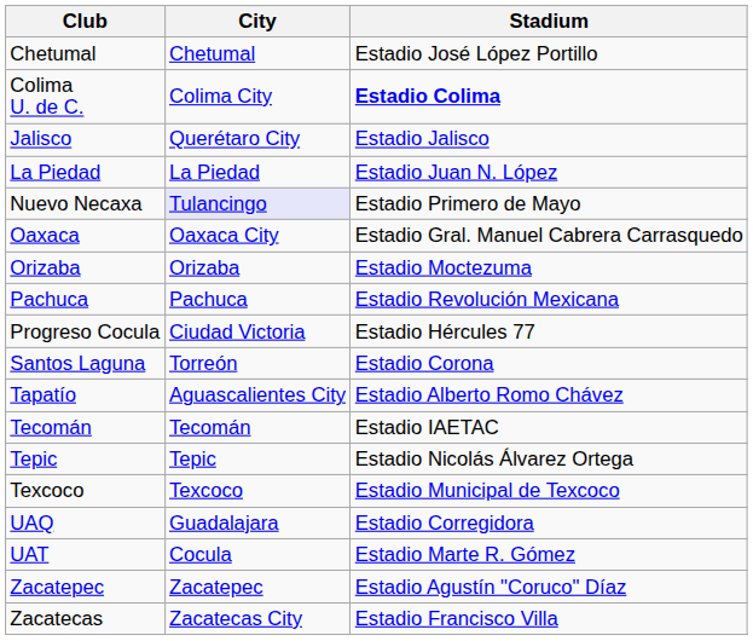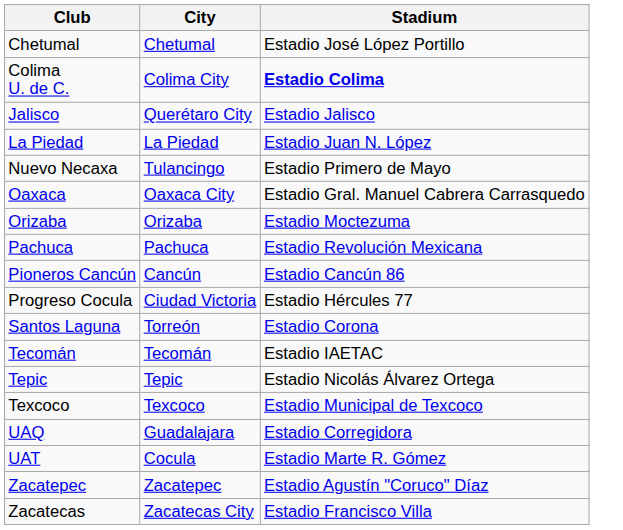Nuevo Necaxa | City: lavender background -> no background
+ row: Pioneros Cancún | Cancún | Estadio Cancún 86
- row: Tapatío | Aguascalientes City | Estadio Alberto Romo Chávez
